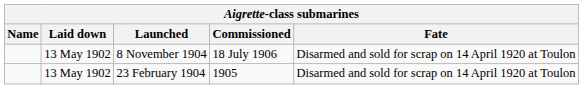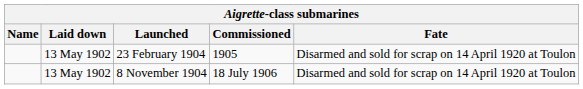rows swapped: 23 February 1904 <-> 8 November 1904
